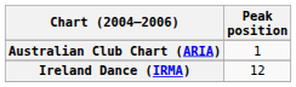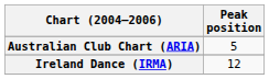Australian Club Chart (ARIA) | Peak position: 1 -> 5
